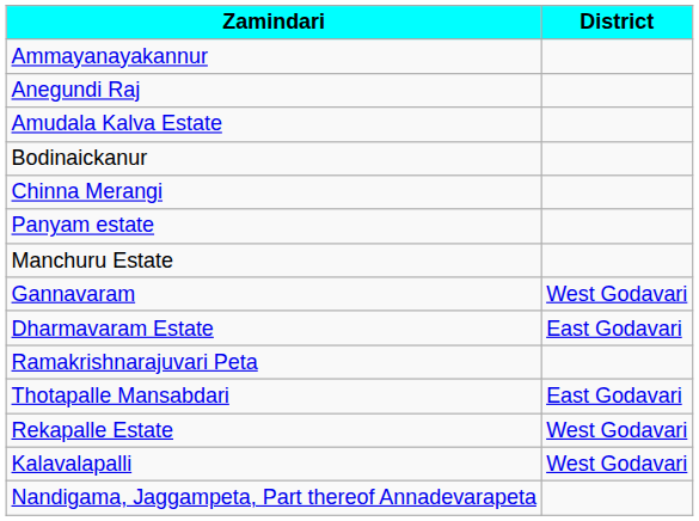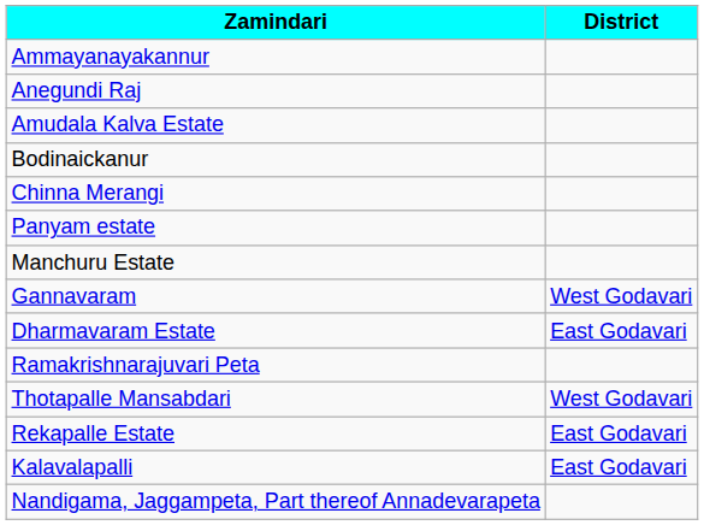Thotapalle Mansabdari | District: East Godavari -> West Godavari
Rekapalle Estate | District: West Godavari -> East Godavari
Kalavalapalli | District: West Godavari -> East Godavari
